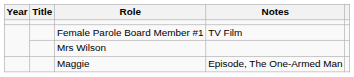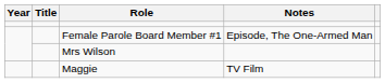Female Parole Board Member #1 | Notes: TV Film -> Episode, The One-Armed Man
Maggie | Notes: Episode, The One-Armed Man -> TV Film
